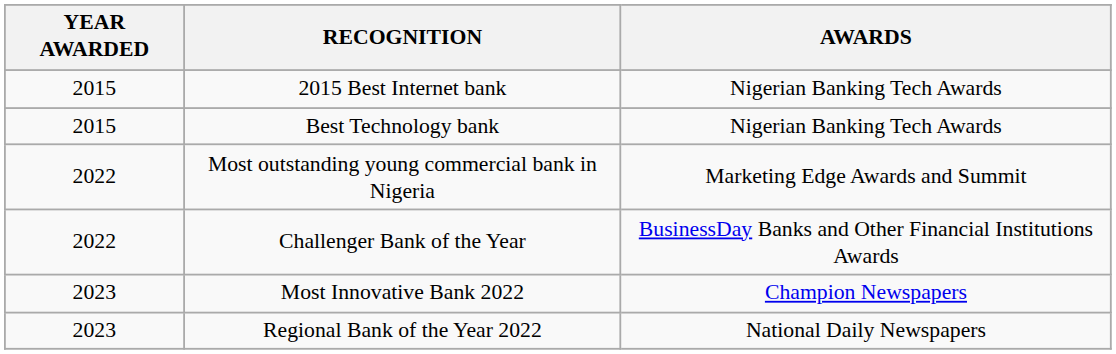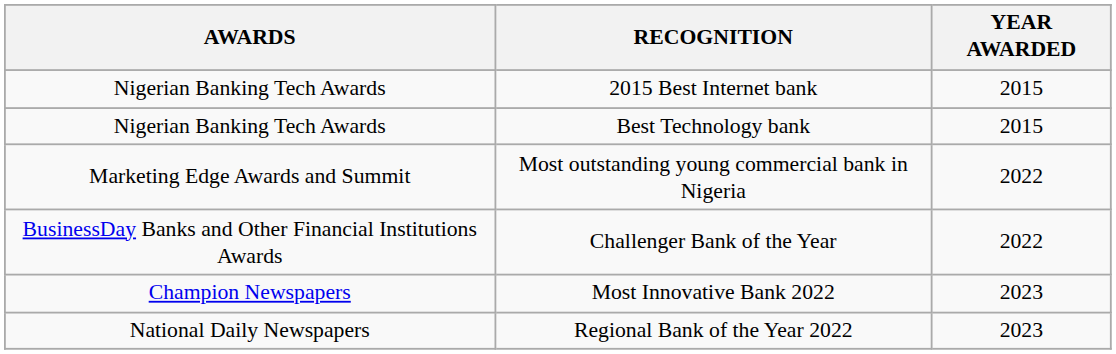columns swapped: YEAR AWARDED <-> AWARDS
